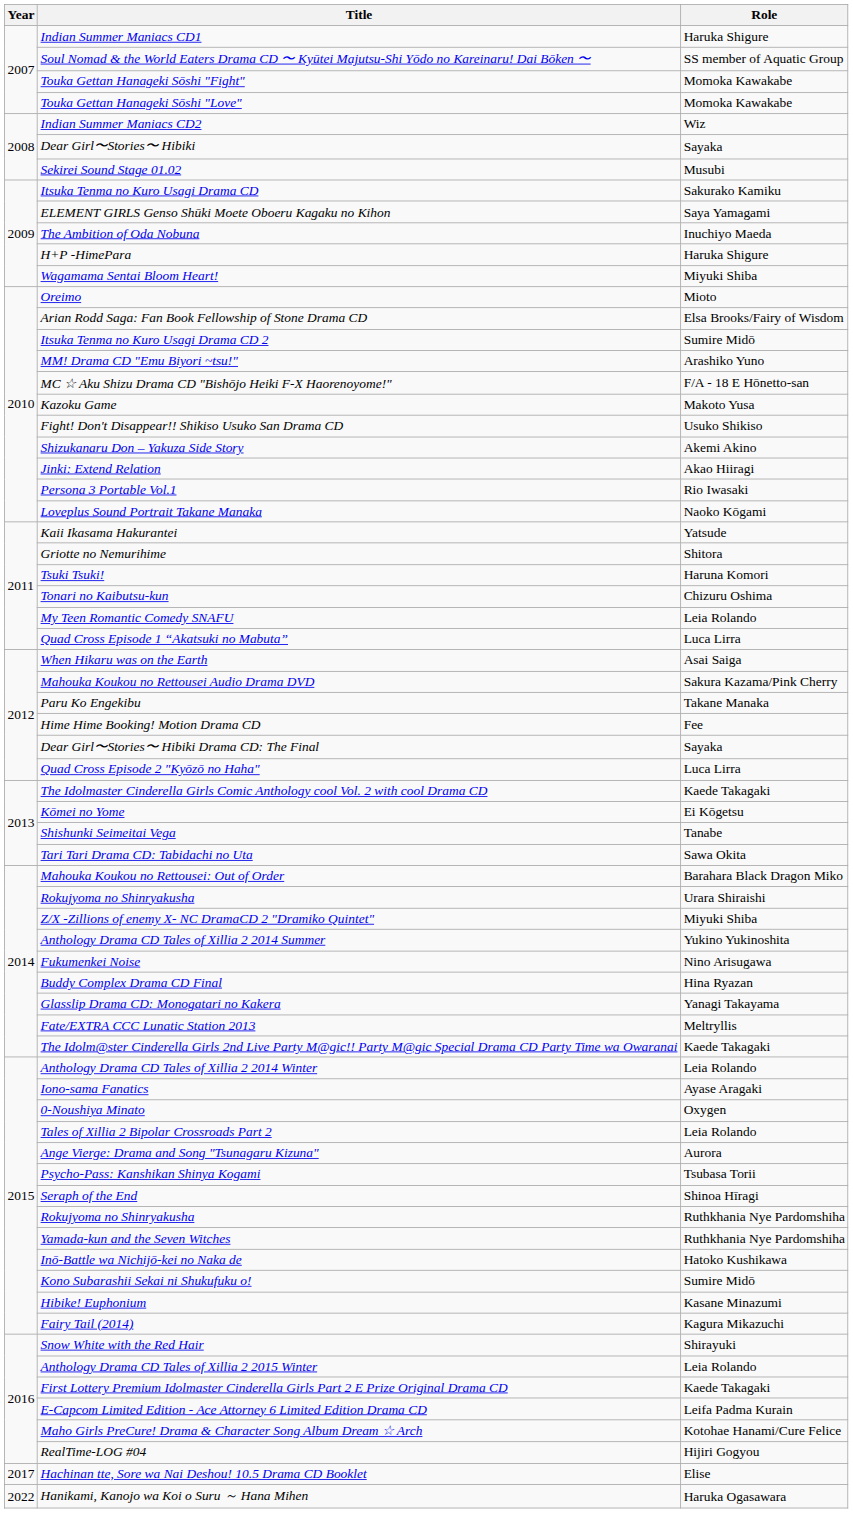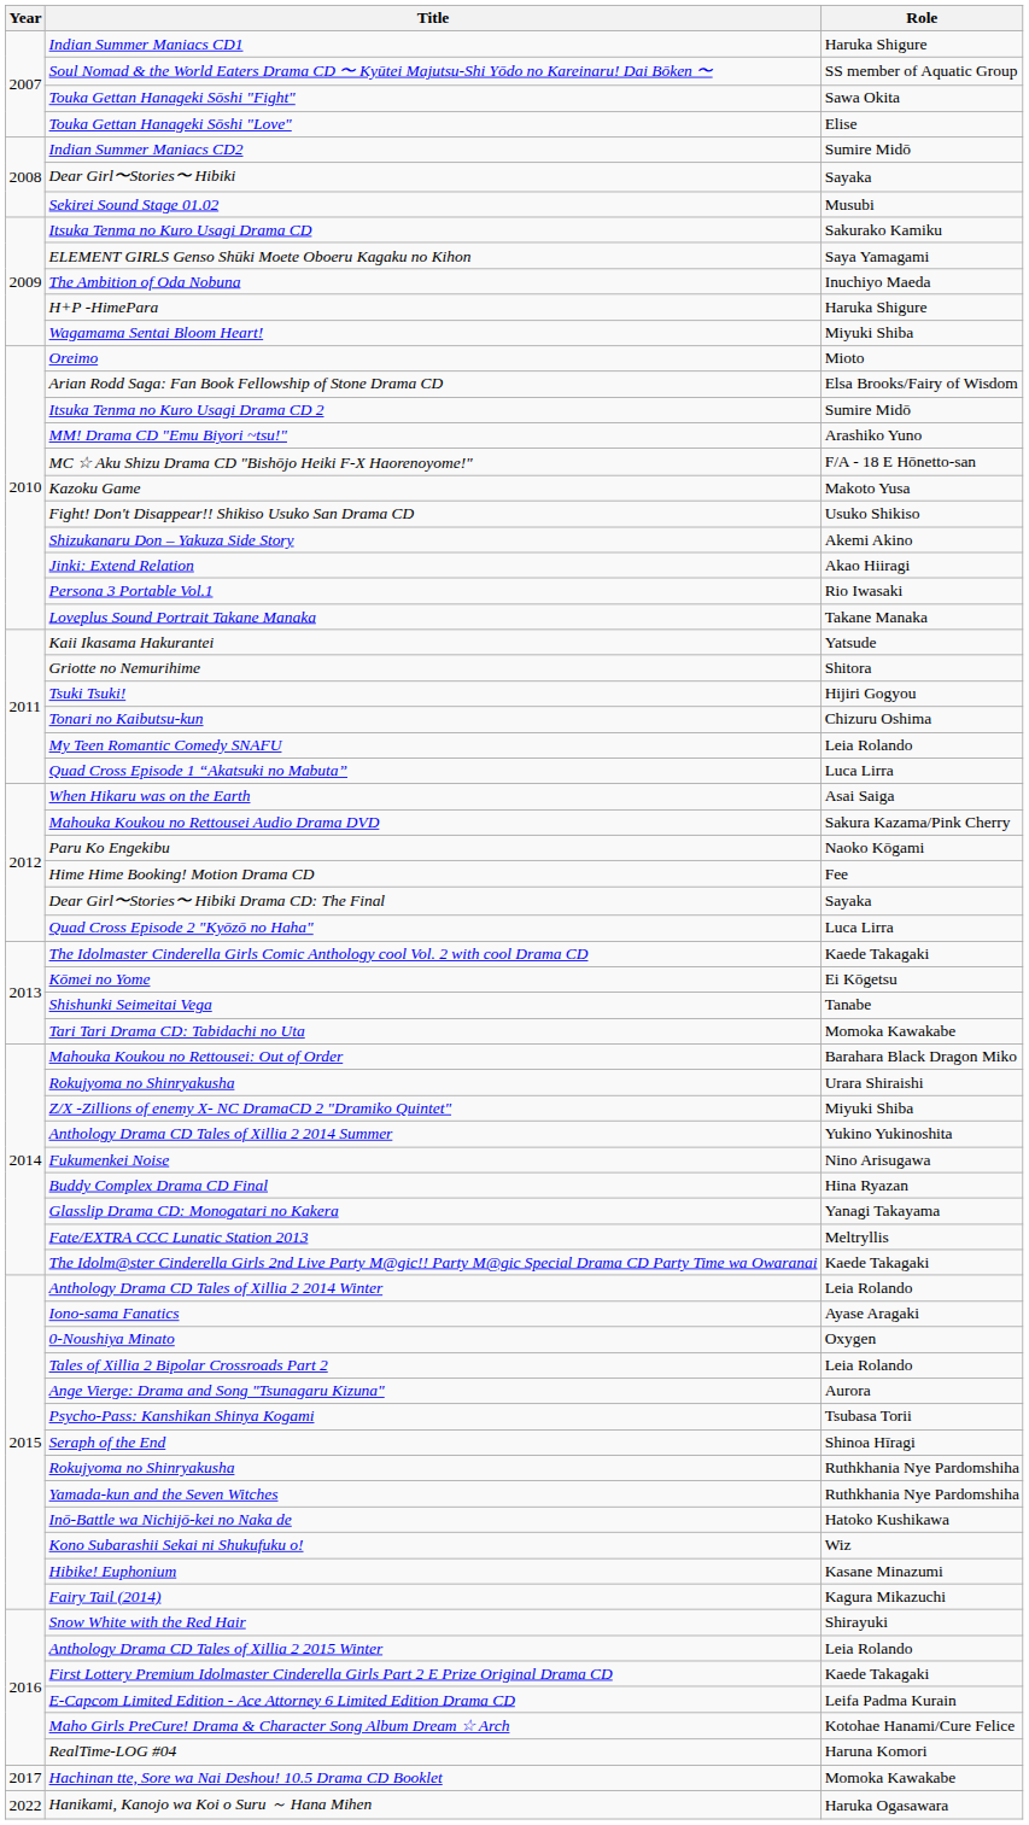Touka Gettan Hanageki Sōshi "Fight" | Role: Momoka Kawakabe -> Sawa Okita
Touka Gettan Hanageki Sōshi "Love" | Role: Momoka Kawakabe -> Elise
Indian Summer Maniacs CD2 | Role: Wiz -> Sumire Midō
Loveplus Sound Portrait Takane Manaka | Role: Naoko Kōgami -> Takane Manaka
Tsuki Tsuki! | Role: Haruna Komori -> Hijiri Gogyou
Paru Ko Engekibu | Role: Takane Manaka -> Naoko Kōgami
Tari Tari Drama CD: Tabidachi no Uta | Role: Sawa Okita -> Momoka Kawakabe
Kono Subarashii Sekai ni Shukufuku o! | Role: Sumire Midō -> Wiz
RealTime-LOG #04 | Role: Hijiri Gogyou -> Haruna Komori
Hachinan tte, Sore wa Nai Deshou! 10.5 Drama CD Booklet | Role: Elise -> Momoka Kawakabe
